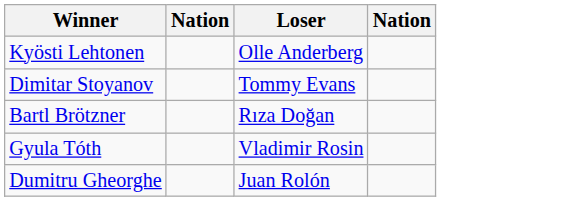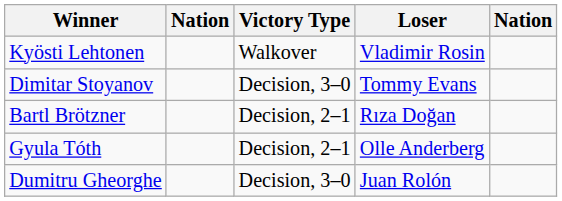+ column: Victory Type | Walkover | Decision, 3–0 | Decision, 2–1 | Decision, 2–1 | Decision, 3–0
Kyösti Lehtonen | Loser: Olle Anderberg -> Vladimir Rosin
Gyula Tóth | Loser: Vladimir Rosin -> Olle Anderberg
